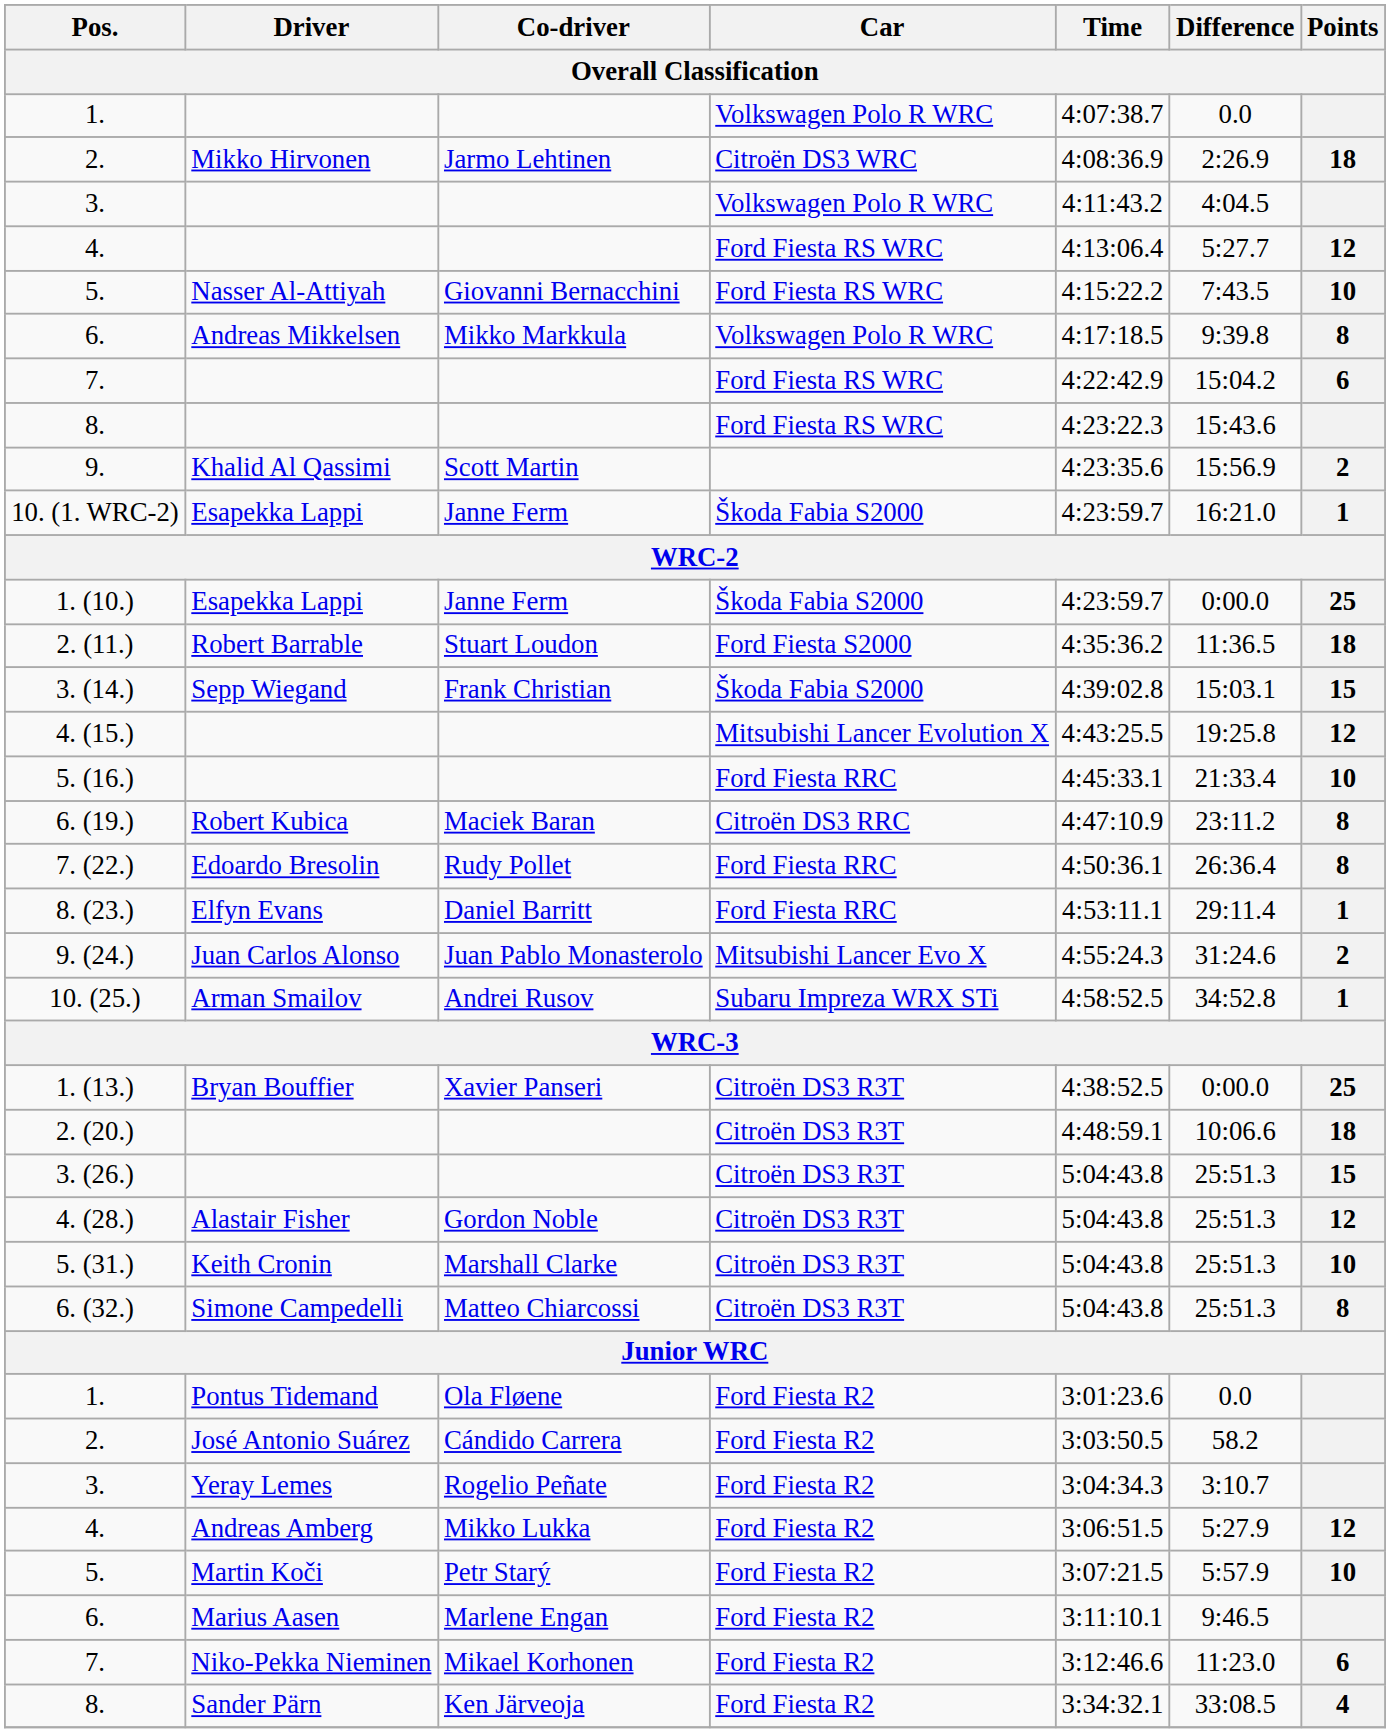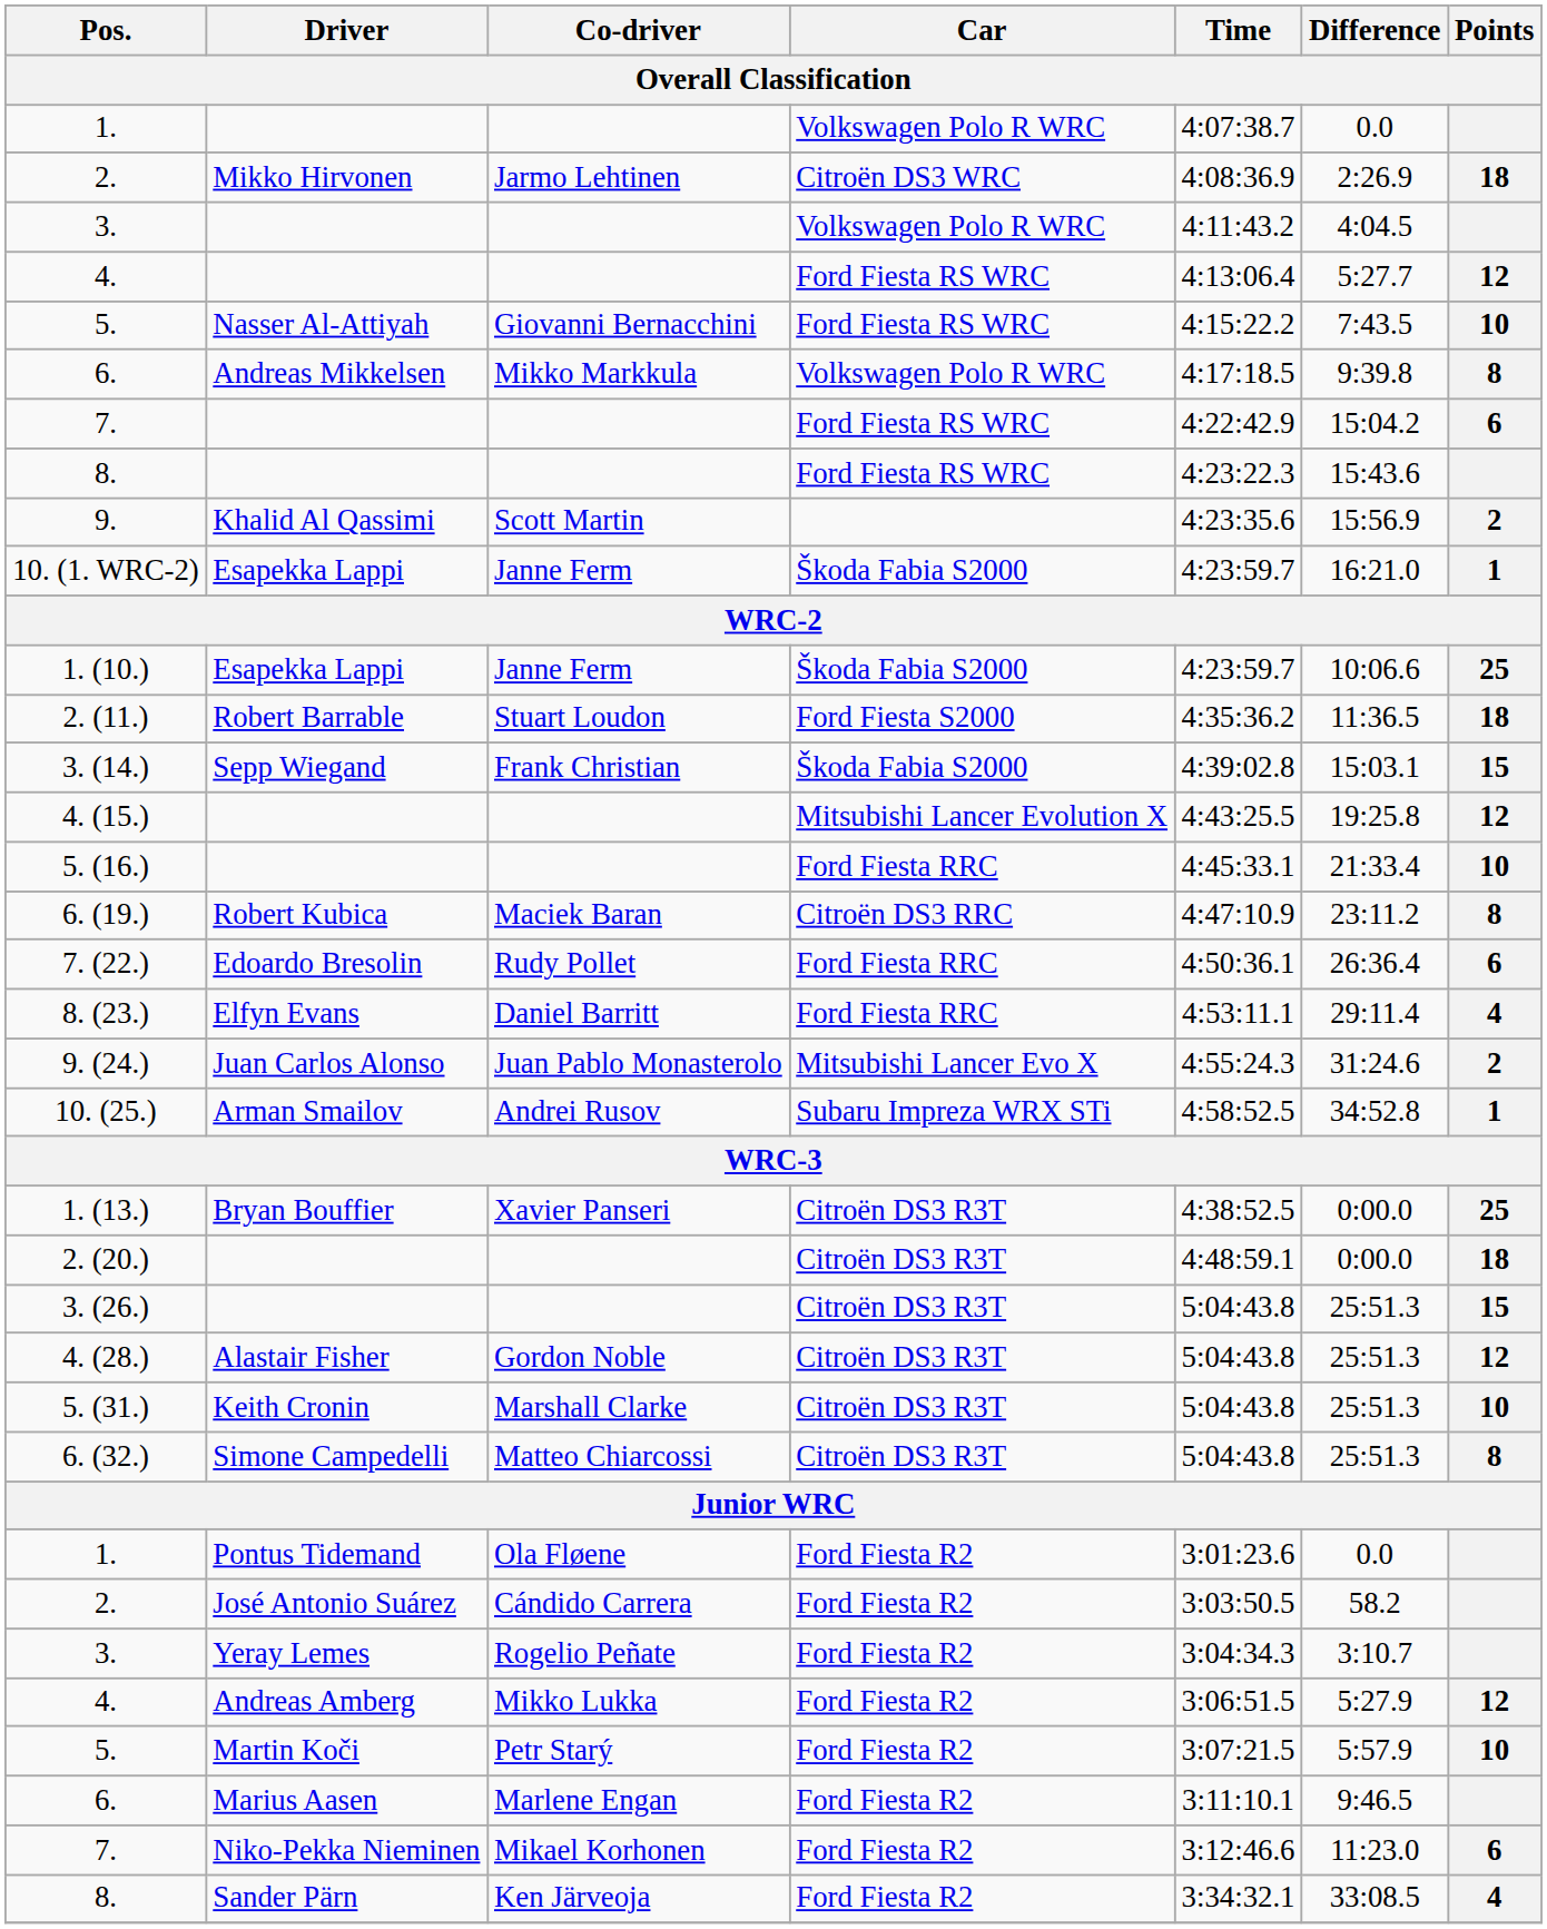1. (10.) | Difference: 0:00.0 -> 10:06.6
7. (22.) | Points: 8 -> 6
8. (23.) | Points: 1 -> 4
2. (20.) | Difference: 10:06.6 -> 0:00.0
